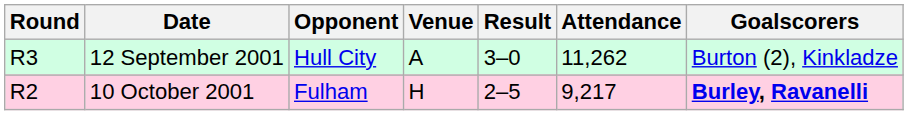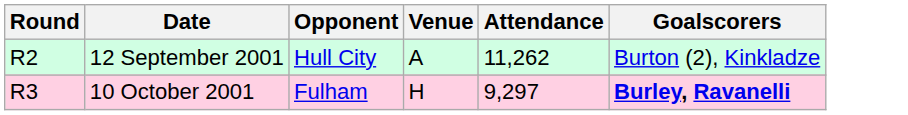- column: Result | 3–0 | 2–5
12 September 2001 | Round: R3 -> R2
10 October 2001 | Round: R2 -> R3
10 October 2001 | Attendance: 9,217 -> 9,297
